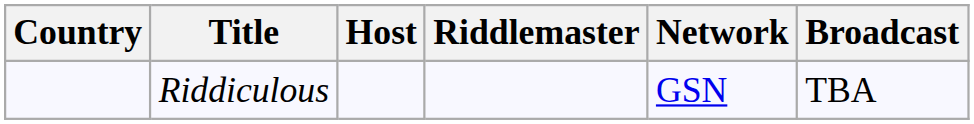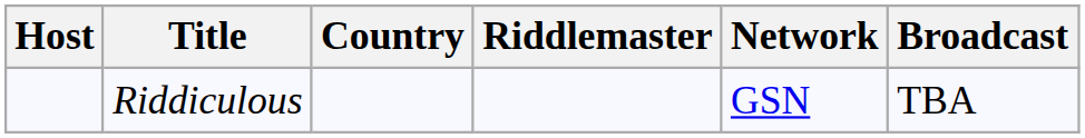columns swapped: Country <-> Host
